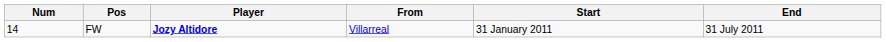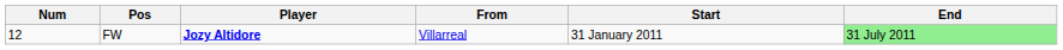FW | Num: 14 -> 12
FW | End: no background -> lightgreen background
